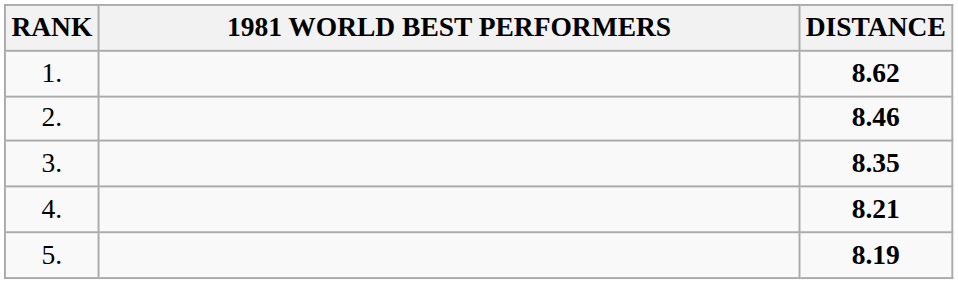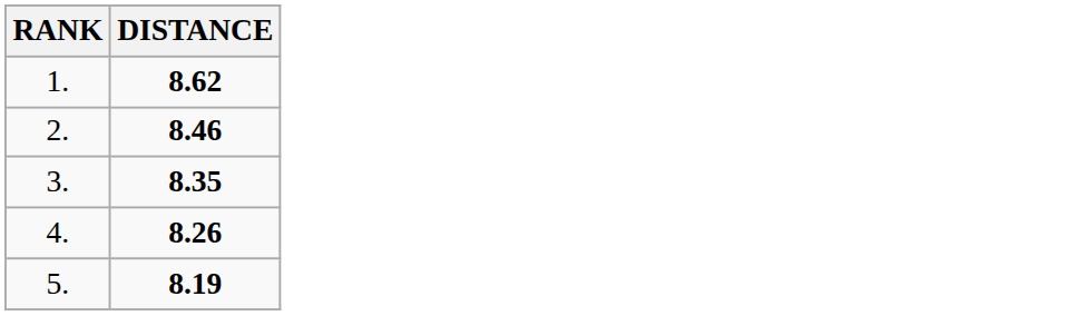- column: 1981 WORLD BEST PERFORMERS
4. | DISTANCE: 8.21 -> 8.26
